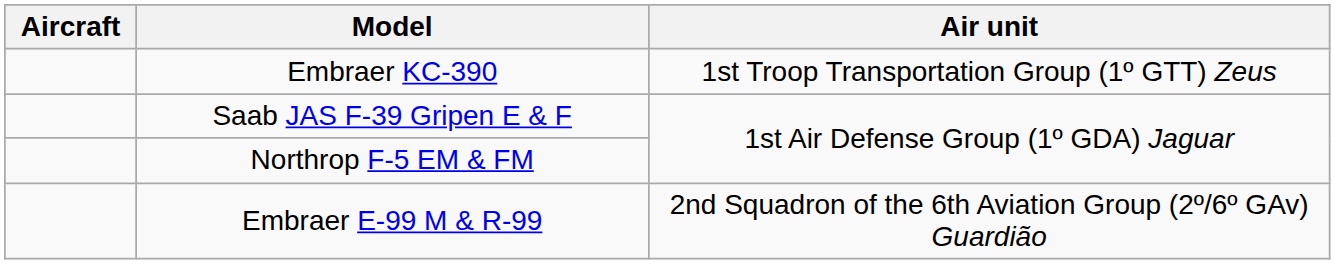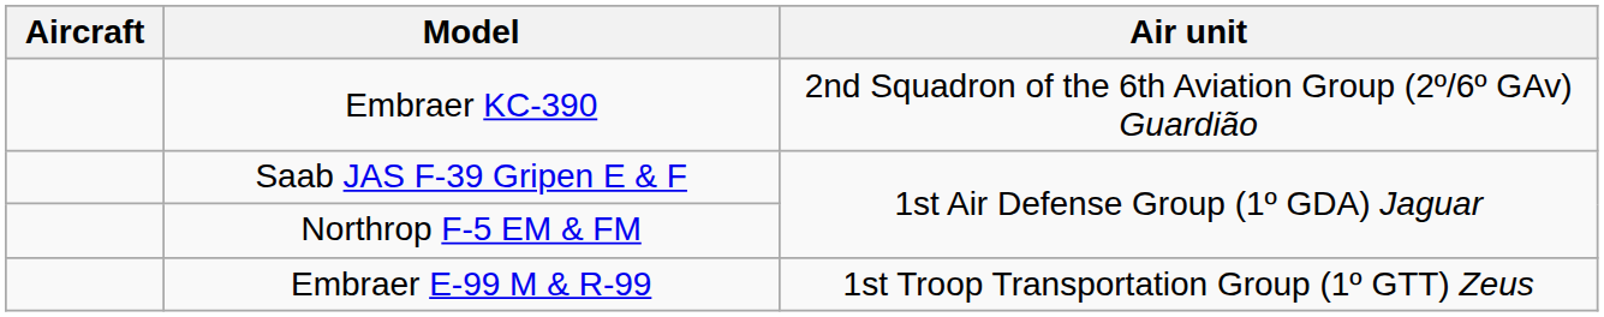Embraer KC-390 | Air unit: 1st Troop Transportation Group (1º GTT) Zeus -> 2nd Squadron of the 6th Aviation Group (2º/6º GAv) Guardião
Embraer E-99 M & R-99 | Air unit: 2nd Squadron of the 6th Aviation Group (2º/6º GAv) Guardião -> 1st Troop Transportation Group (1º GTT) Zeus
